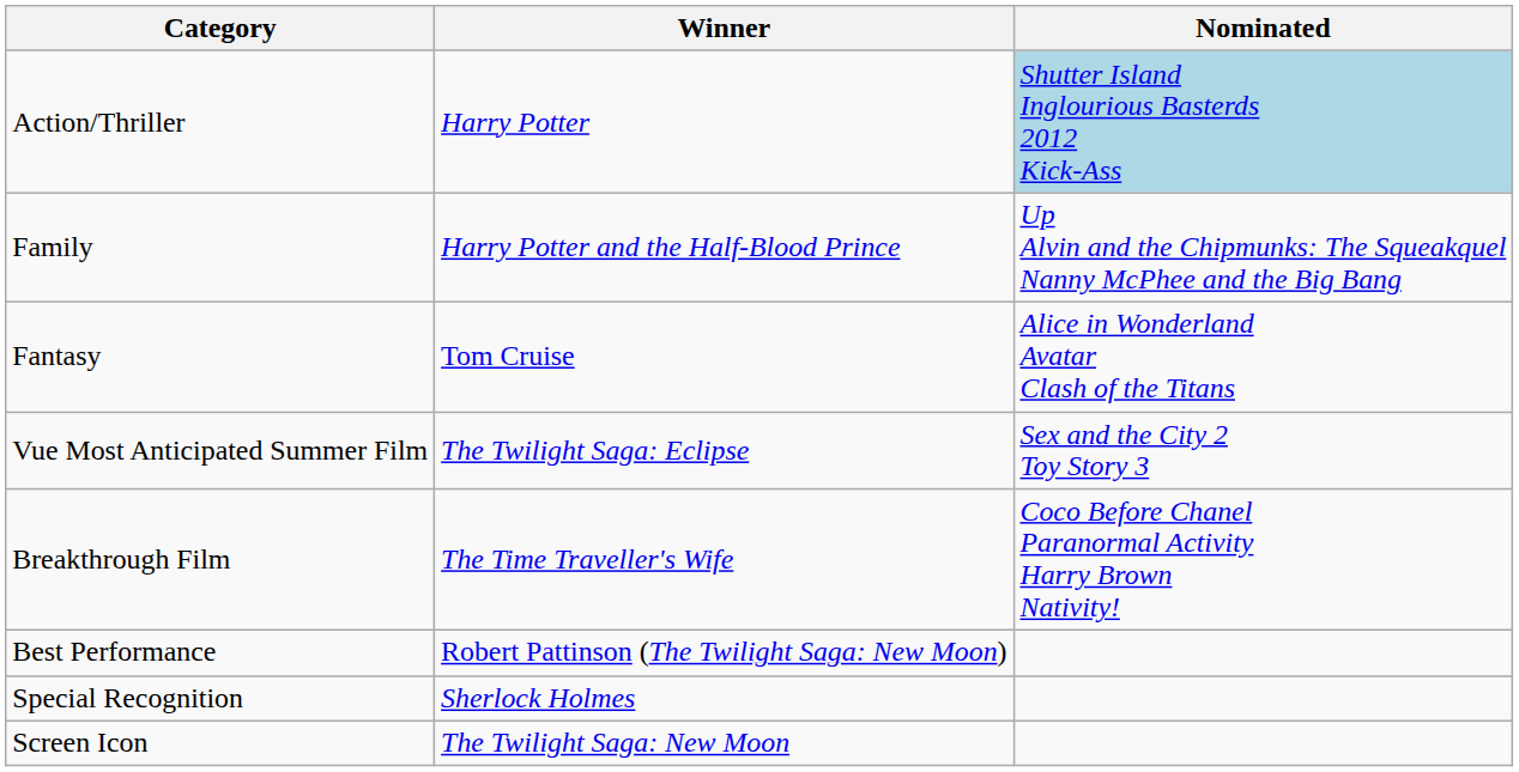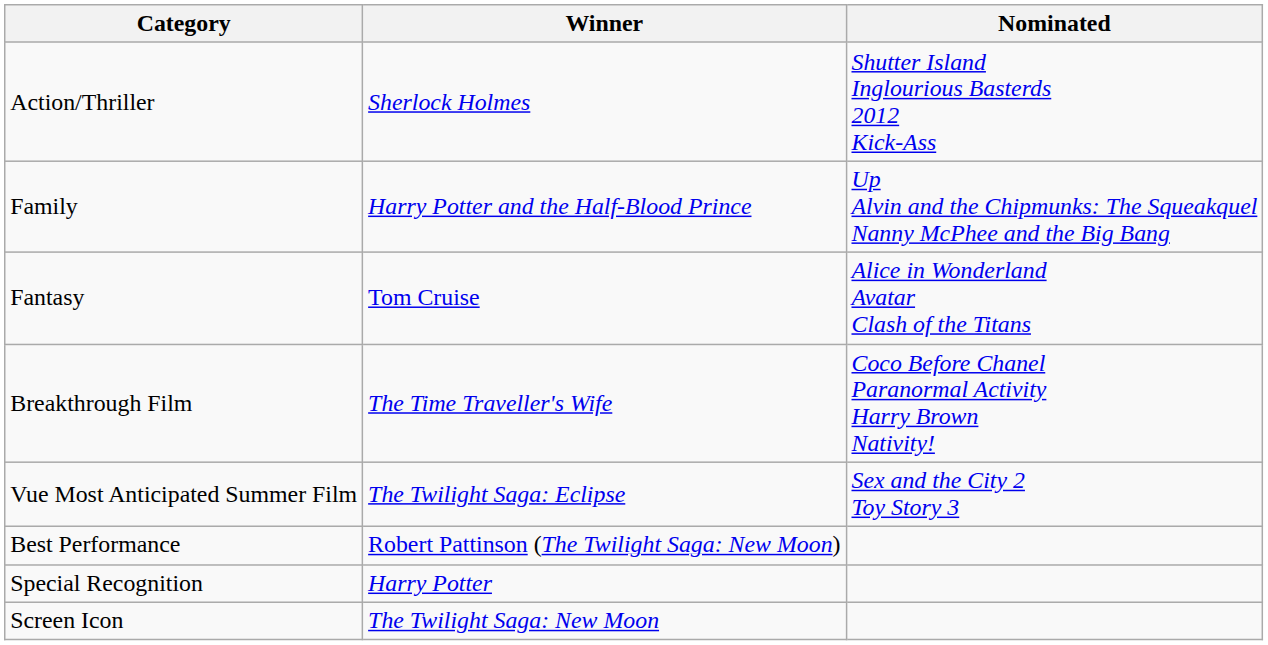Action/Thriller | Winner: Harry Potter -> Sherlock Holmes
Action/Thriller | Nominated: lightblue background -> no background
rows swapped: Vue Most Anticipated Summer Film <-> Breakthrough Film
Special Recognition | Winner: Sherlock Holmes -> Harry Potter
